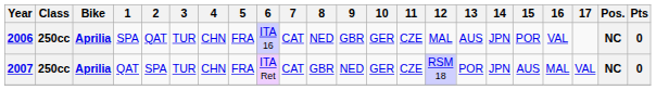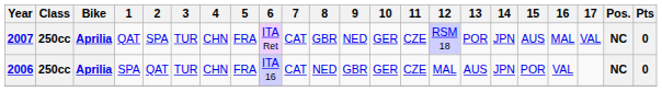rows swapped: 2006 <-> 2007
